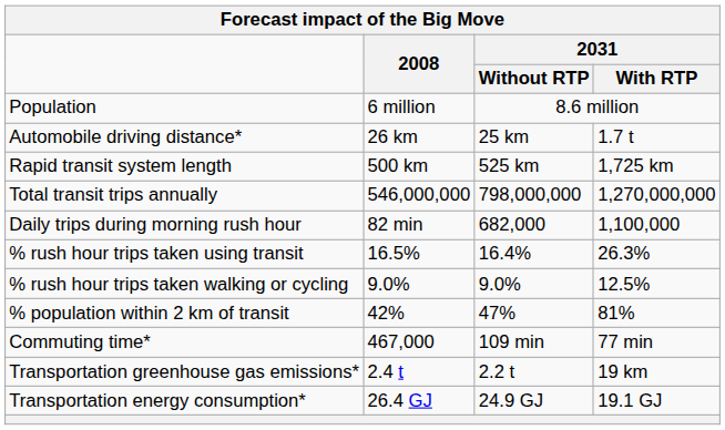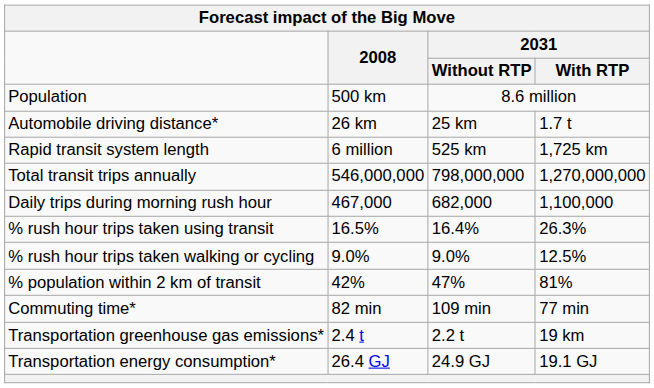Population | Forecast impact of the Big Move / 2008: 6 million -> 500 km
Rapid transit system length | Forecast impact of the Big Move / 2008: 500 km -> 6 million
Daily trips during morning rush hour | Forecast impact of the Big Move / 2008: 82 min -> 467,000
Commuting time* | Forecast impact of the Big Move / 2008: 467,000 -> 82 min
